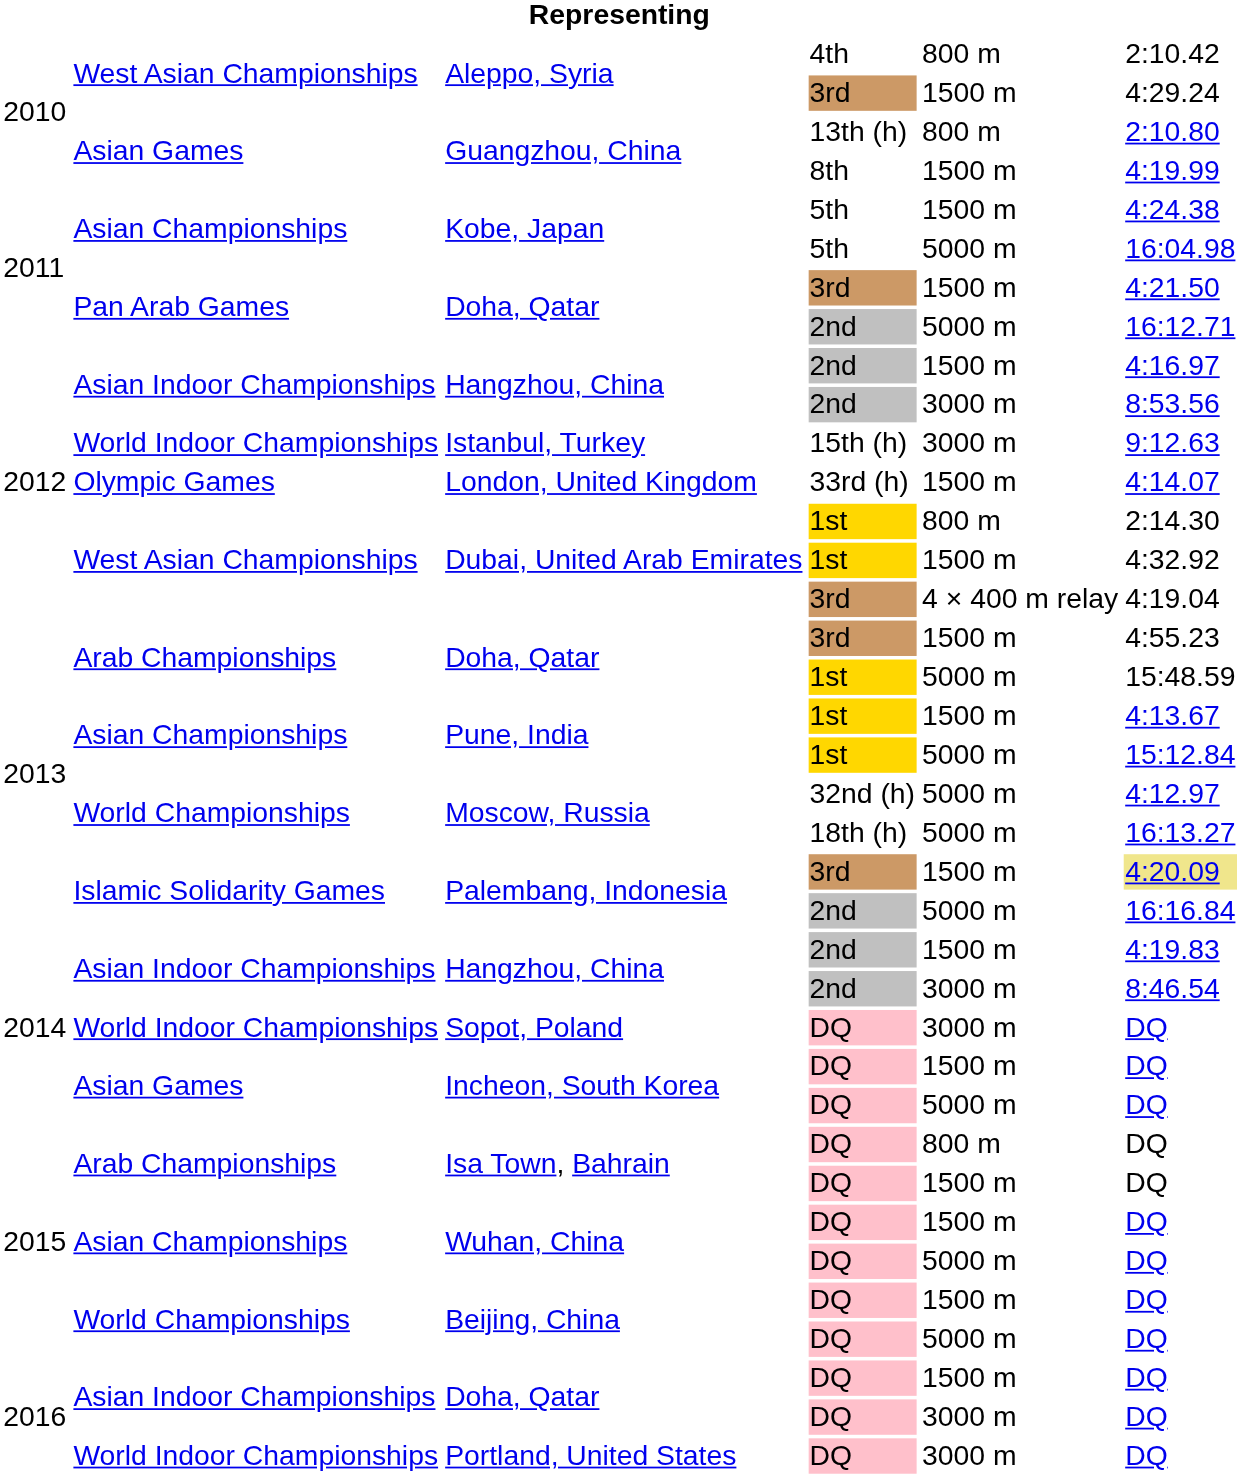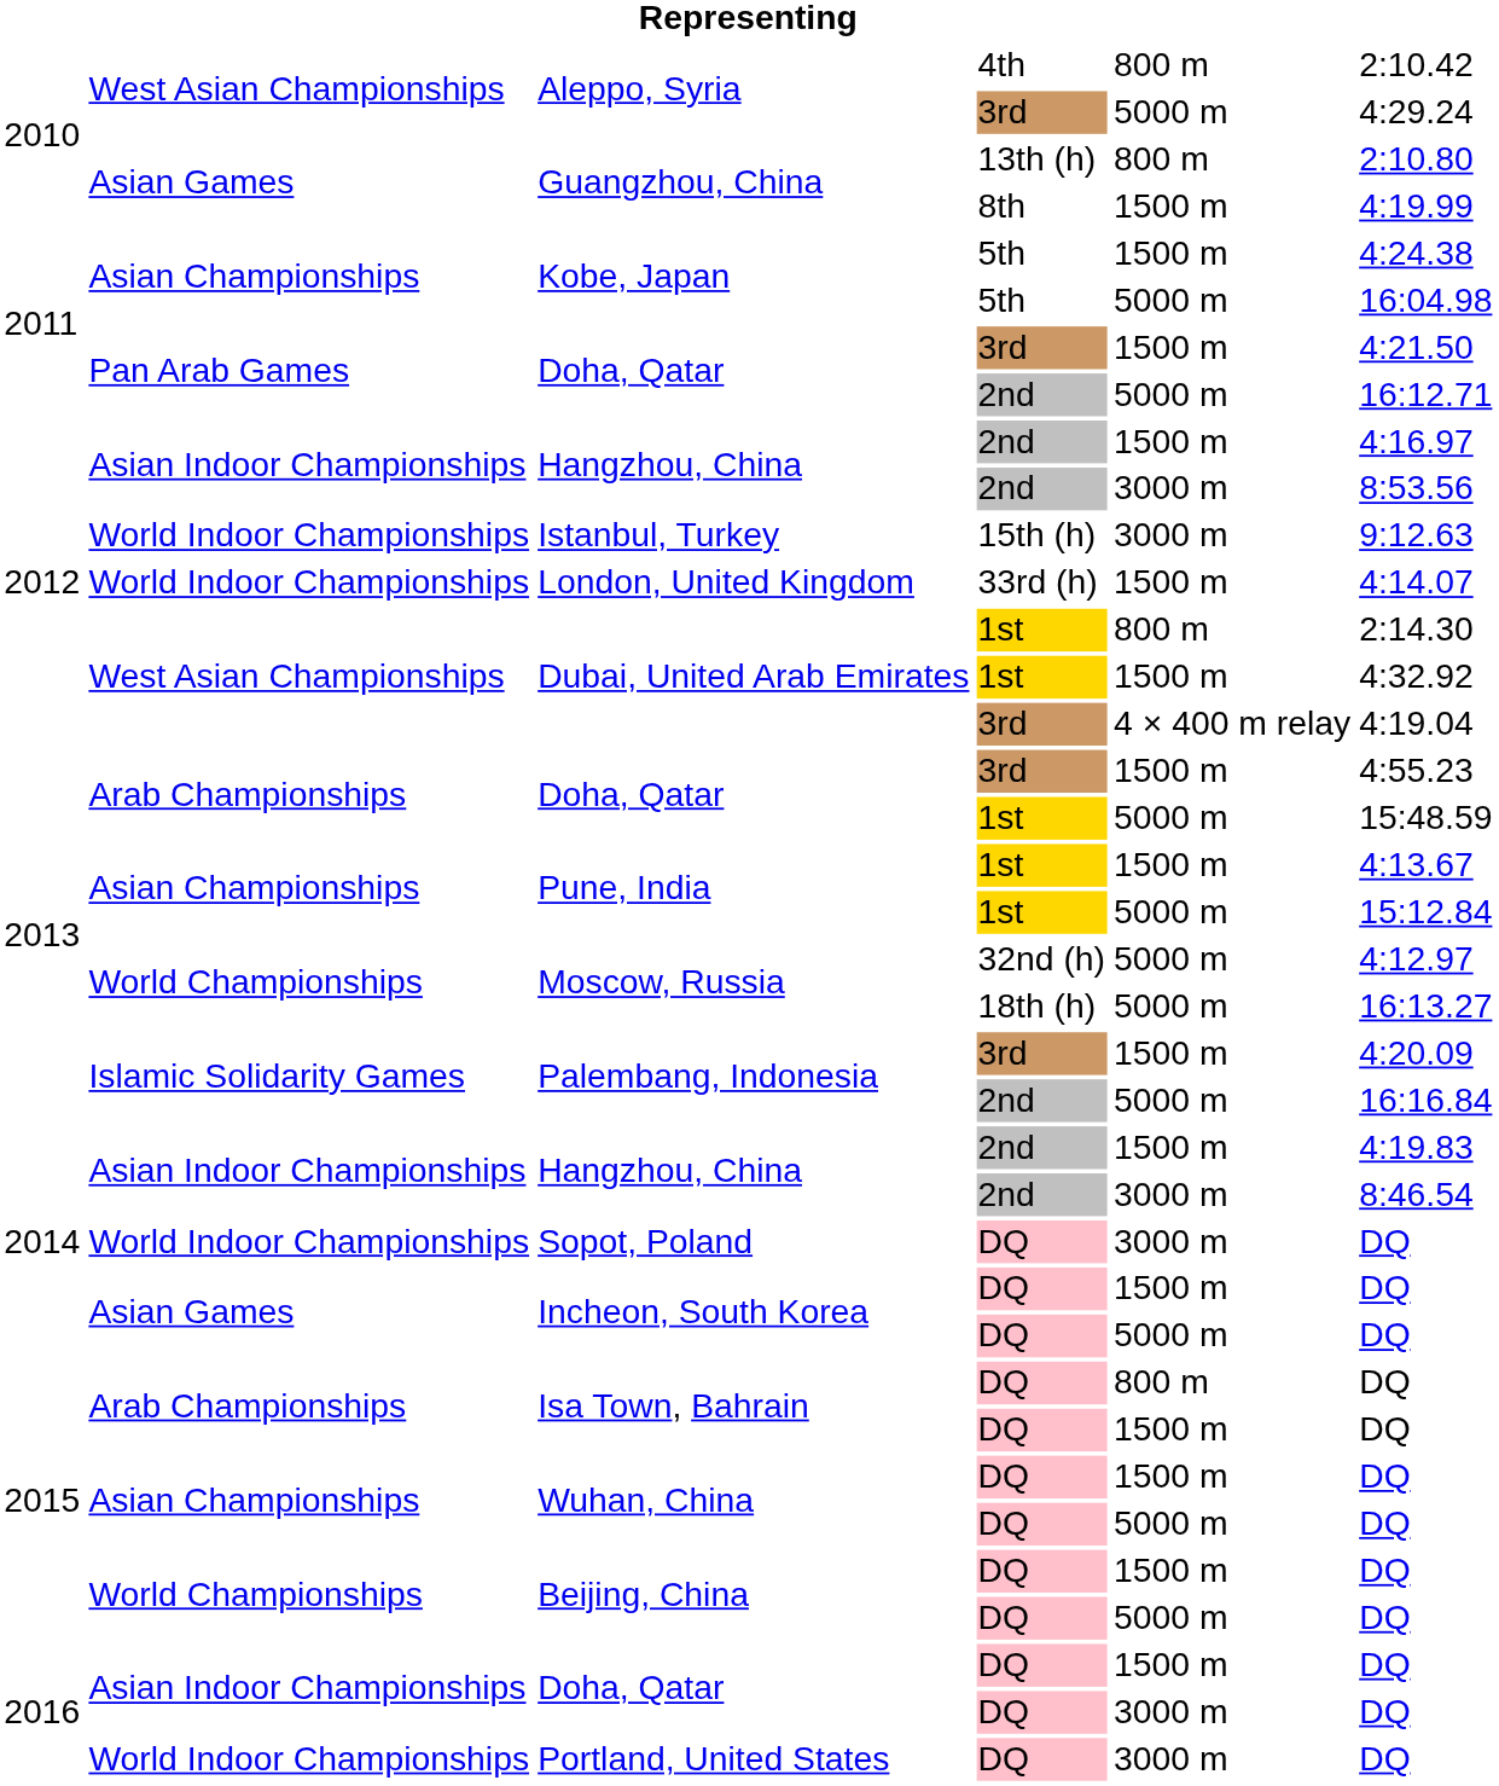Aleppo, Syria / 3rd | column 5: 1500 m -> 5000 m
London, United Kingdom | column 2: Olympic Games -> World Indoor Championships
Palembang, Indonesia / 3rd | column 6: khaki background -> no background
